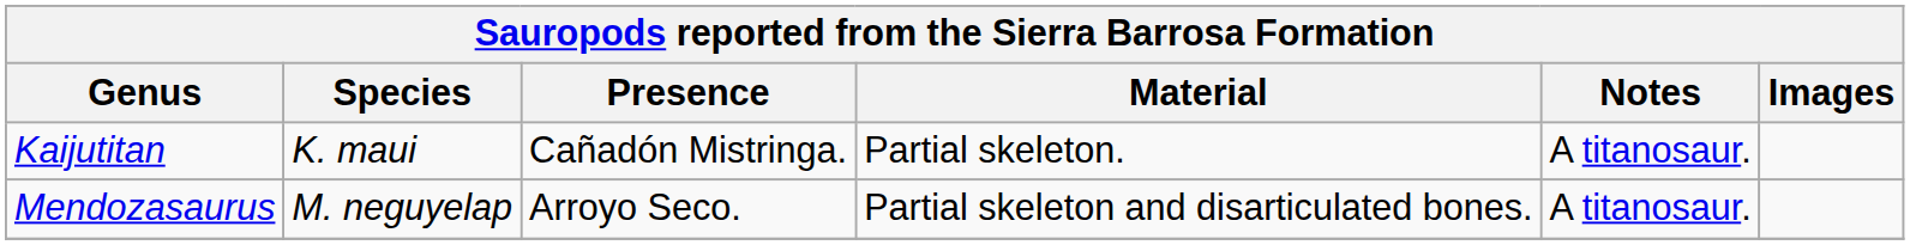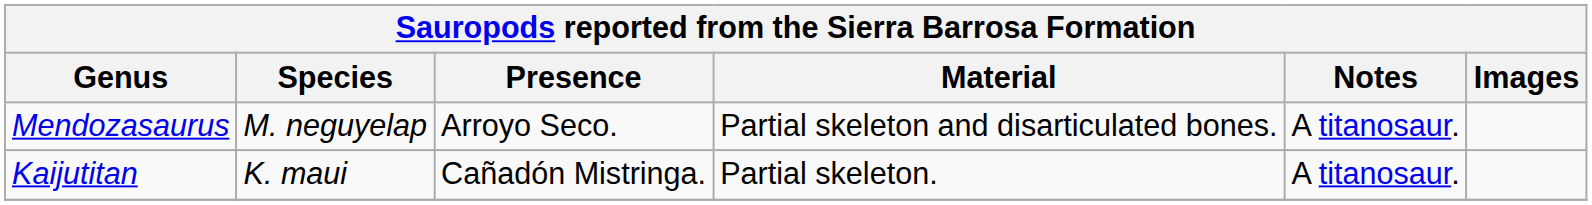rows swapped: Kaijutitan <-> Mendozasaurus
